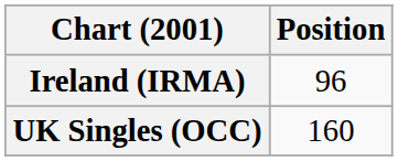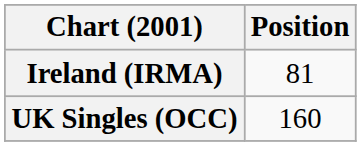Ireland (IRMA) | Position: 96 -> 81
